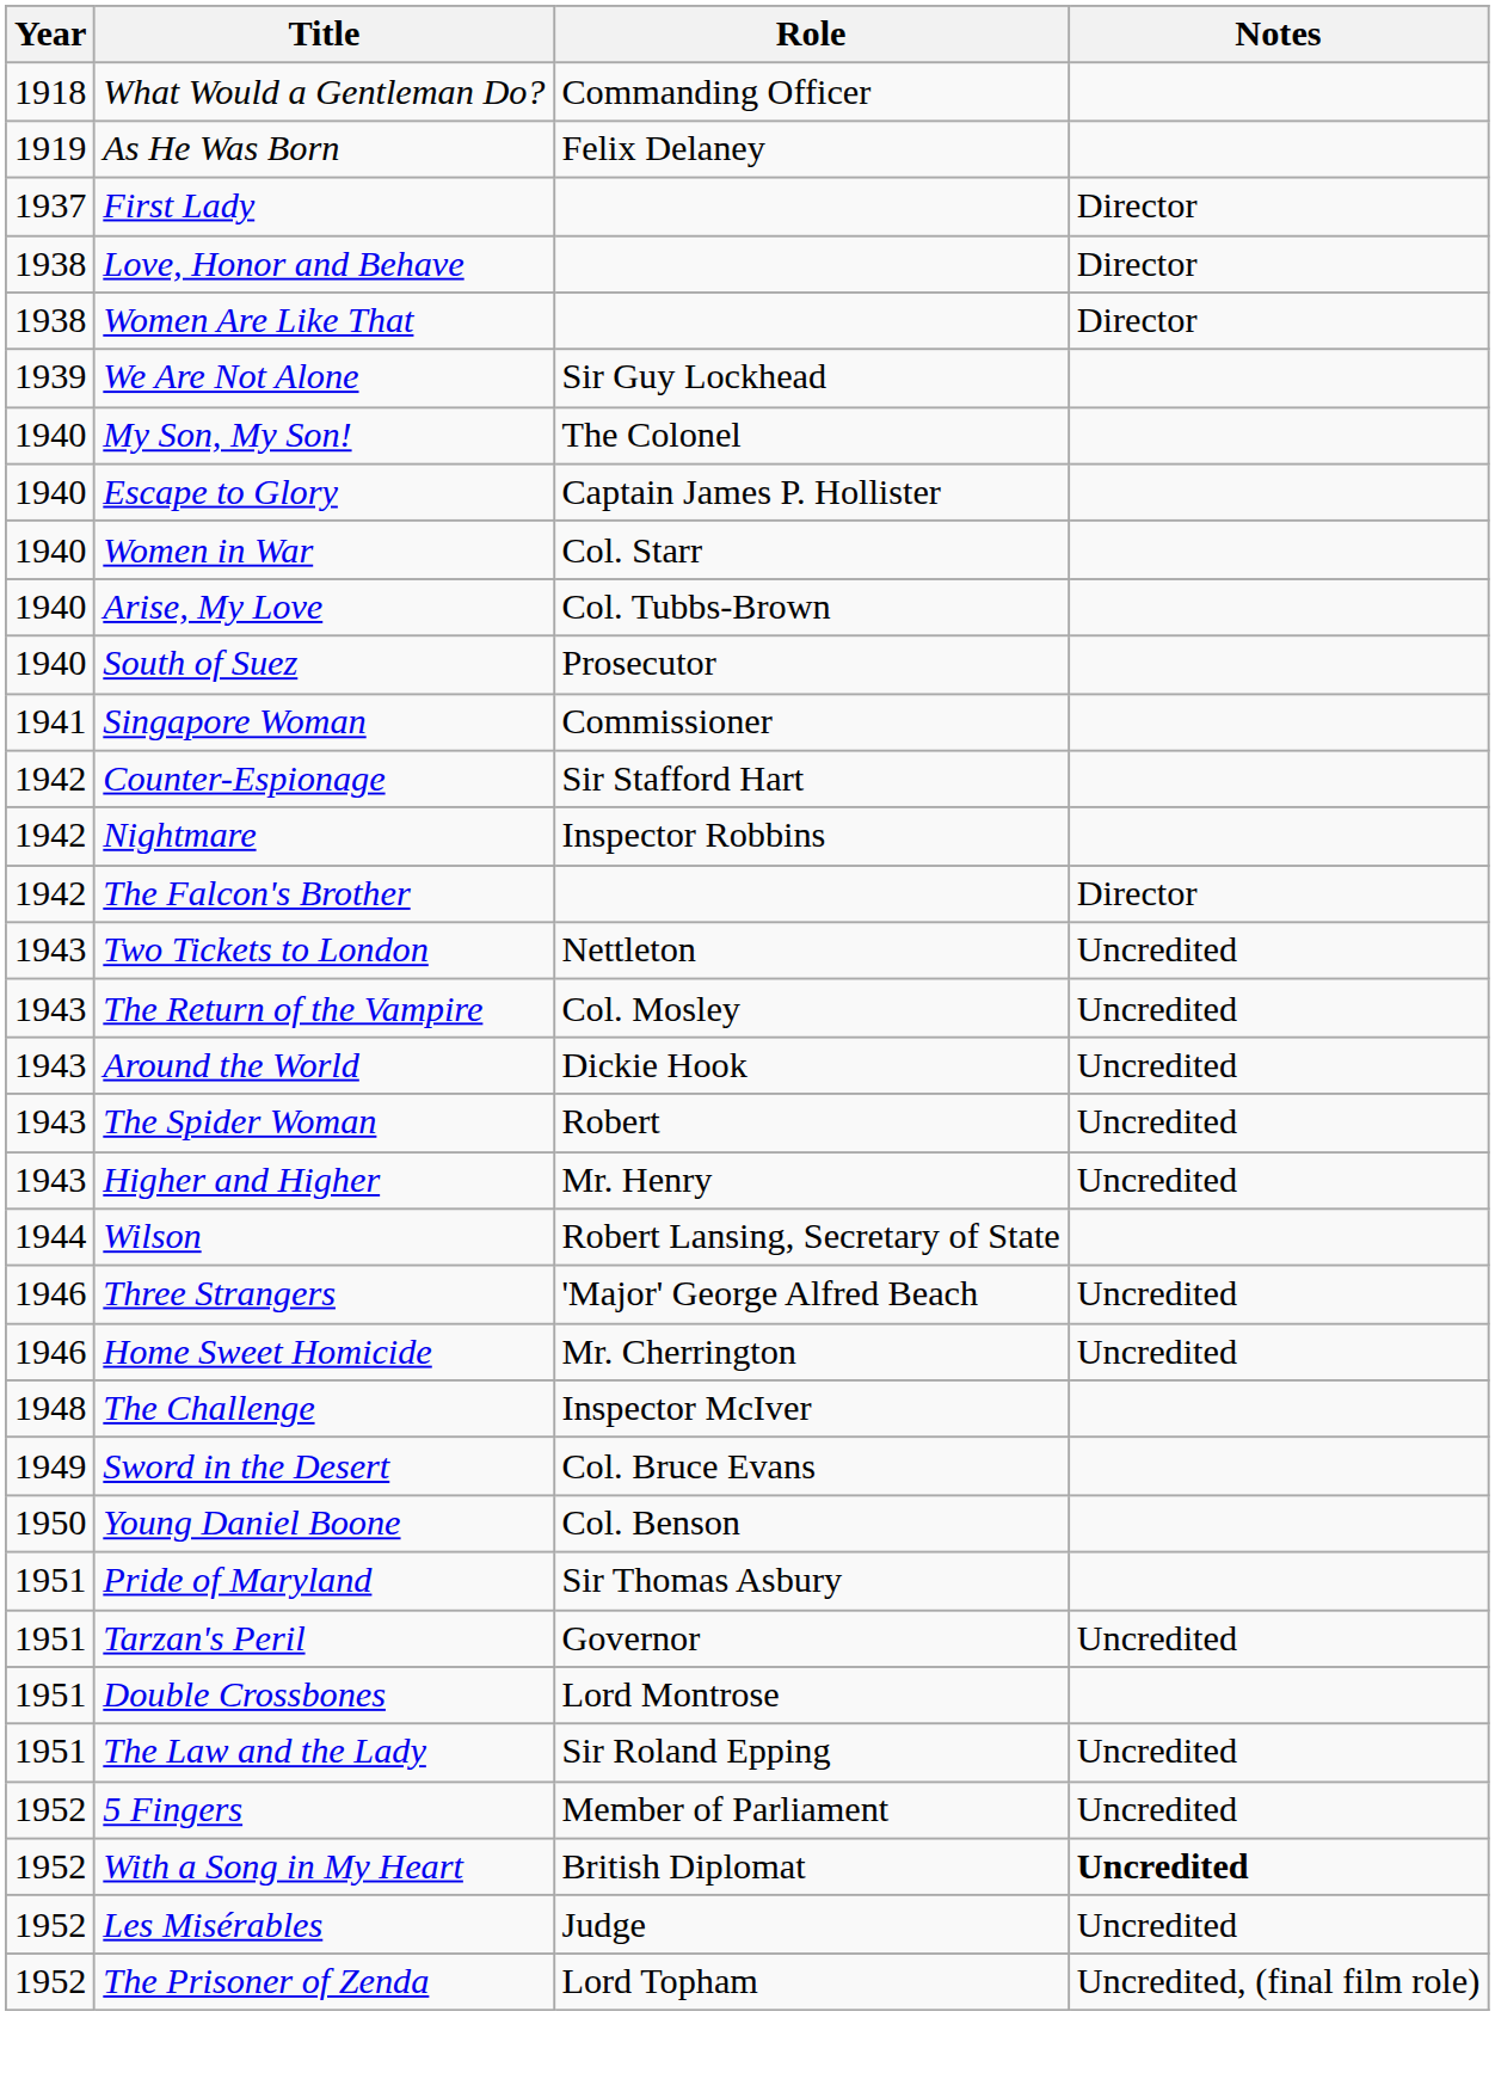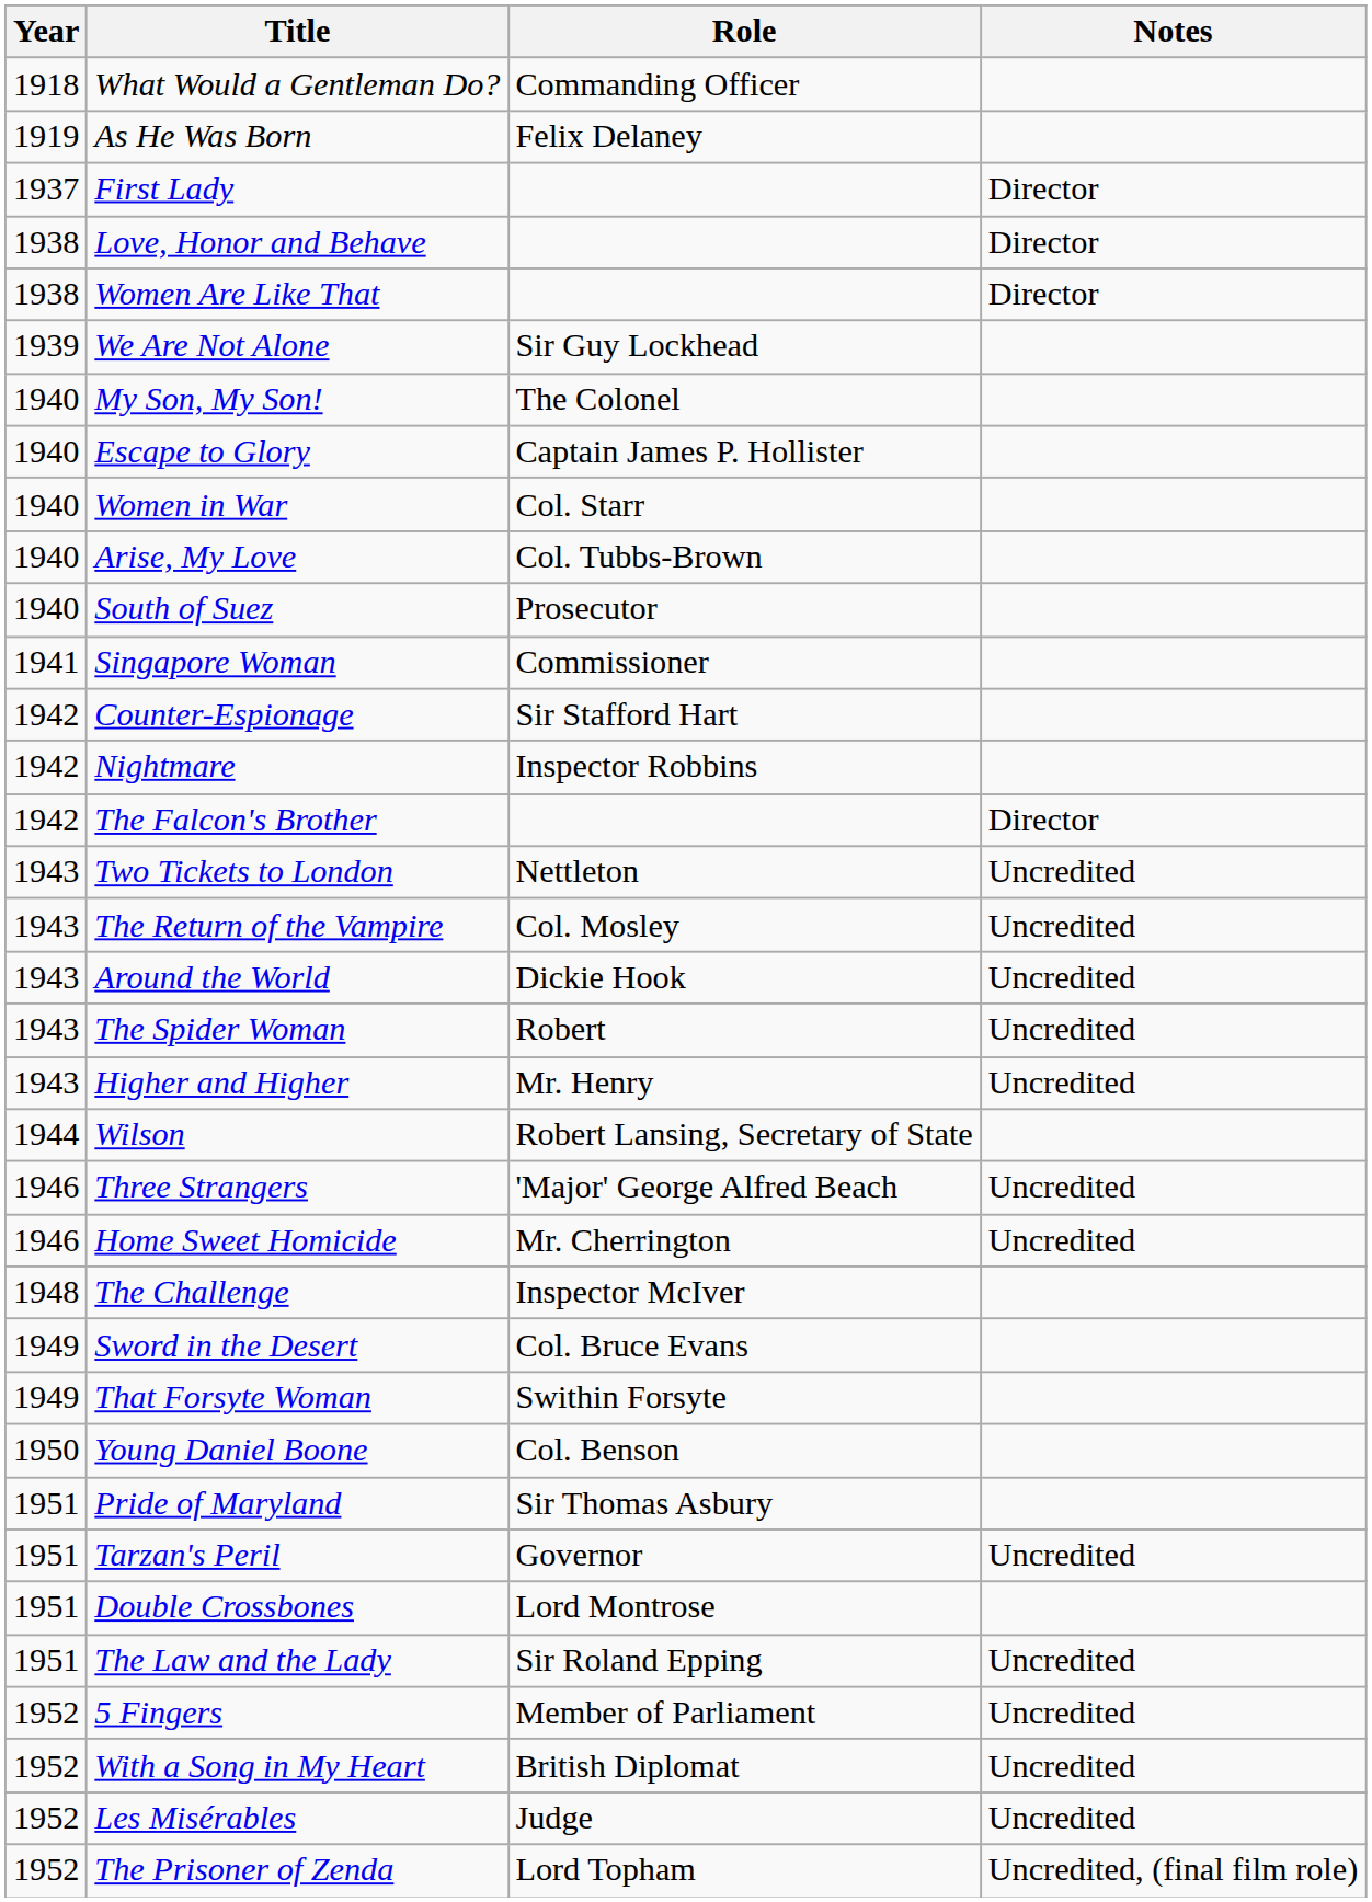+ row: 1949 | That Forsyte Woman | Swithin Forsyte
With a Song in My Heart | Notes: bold -> normal
